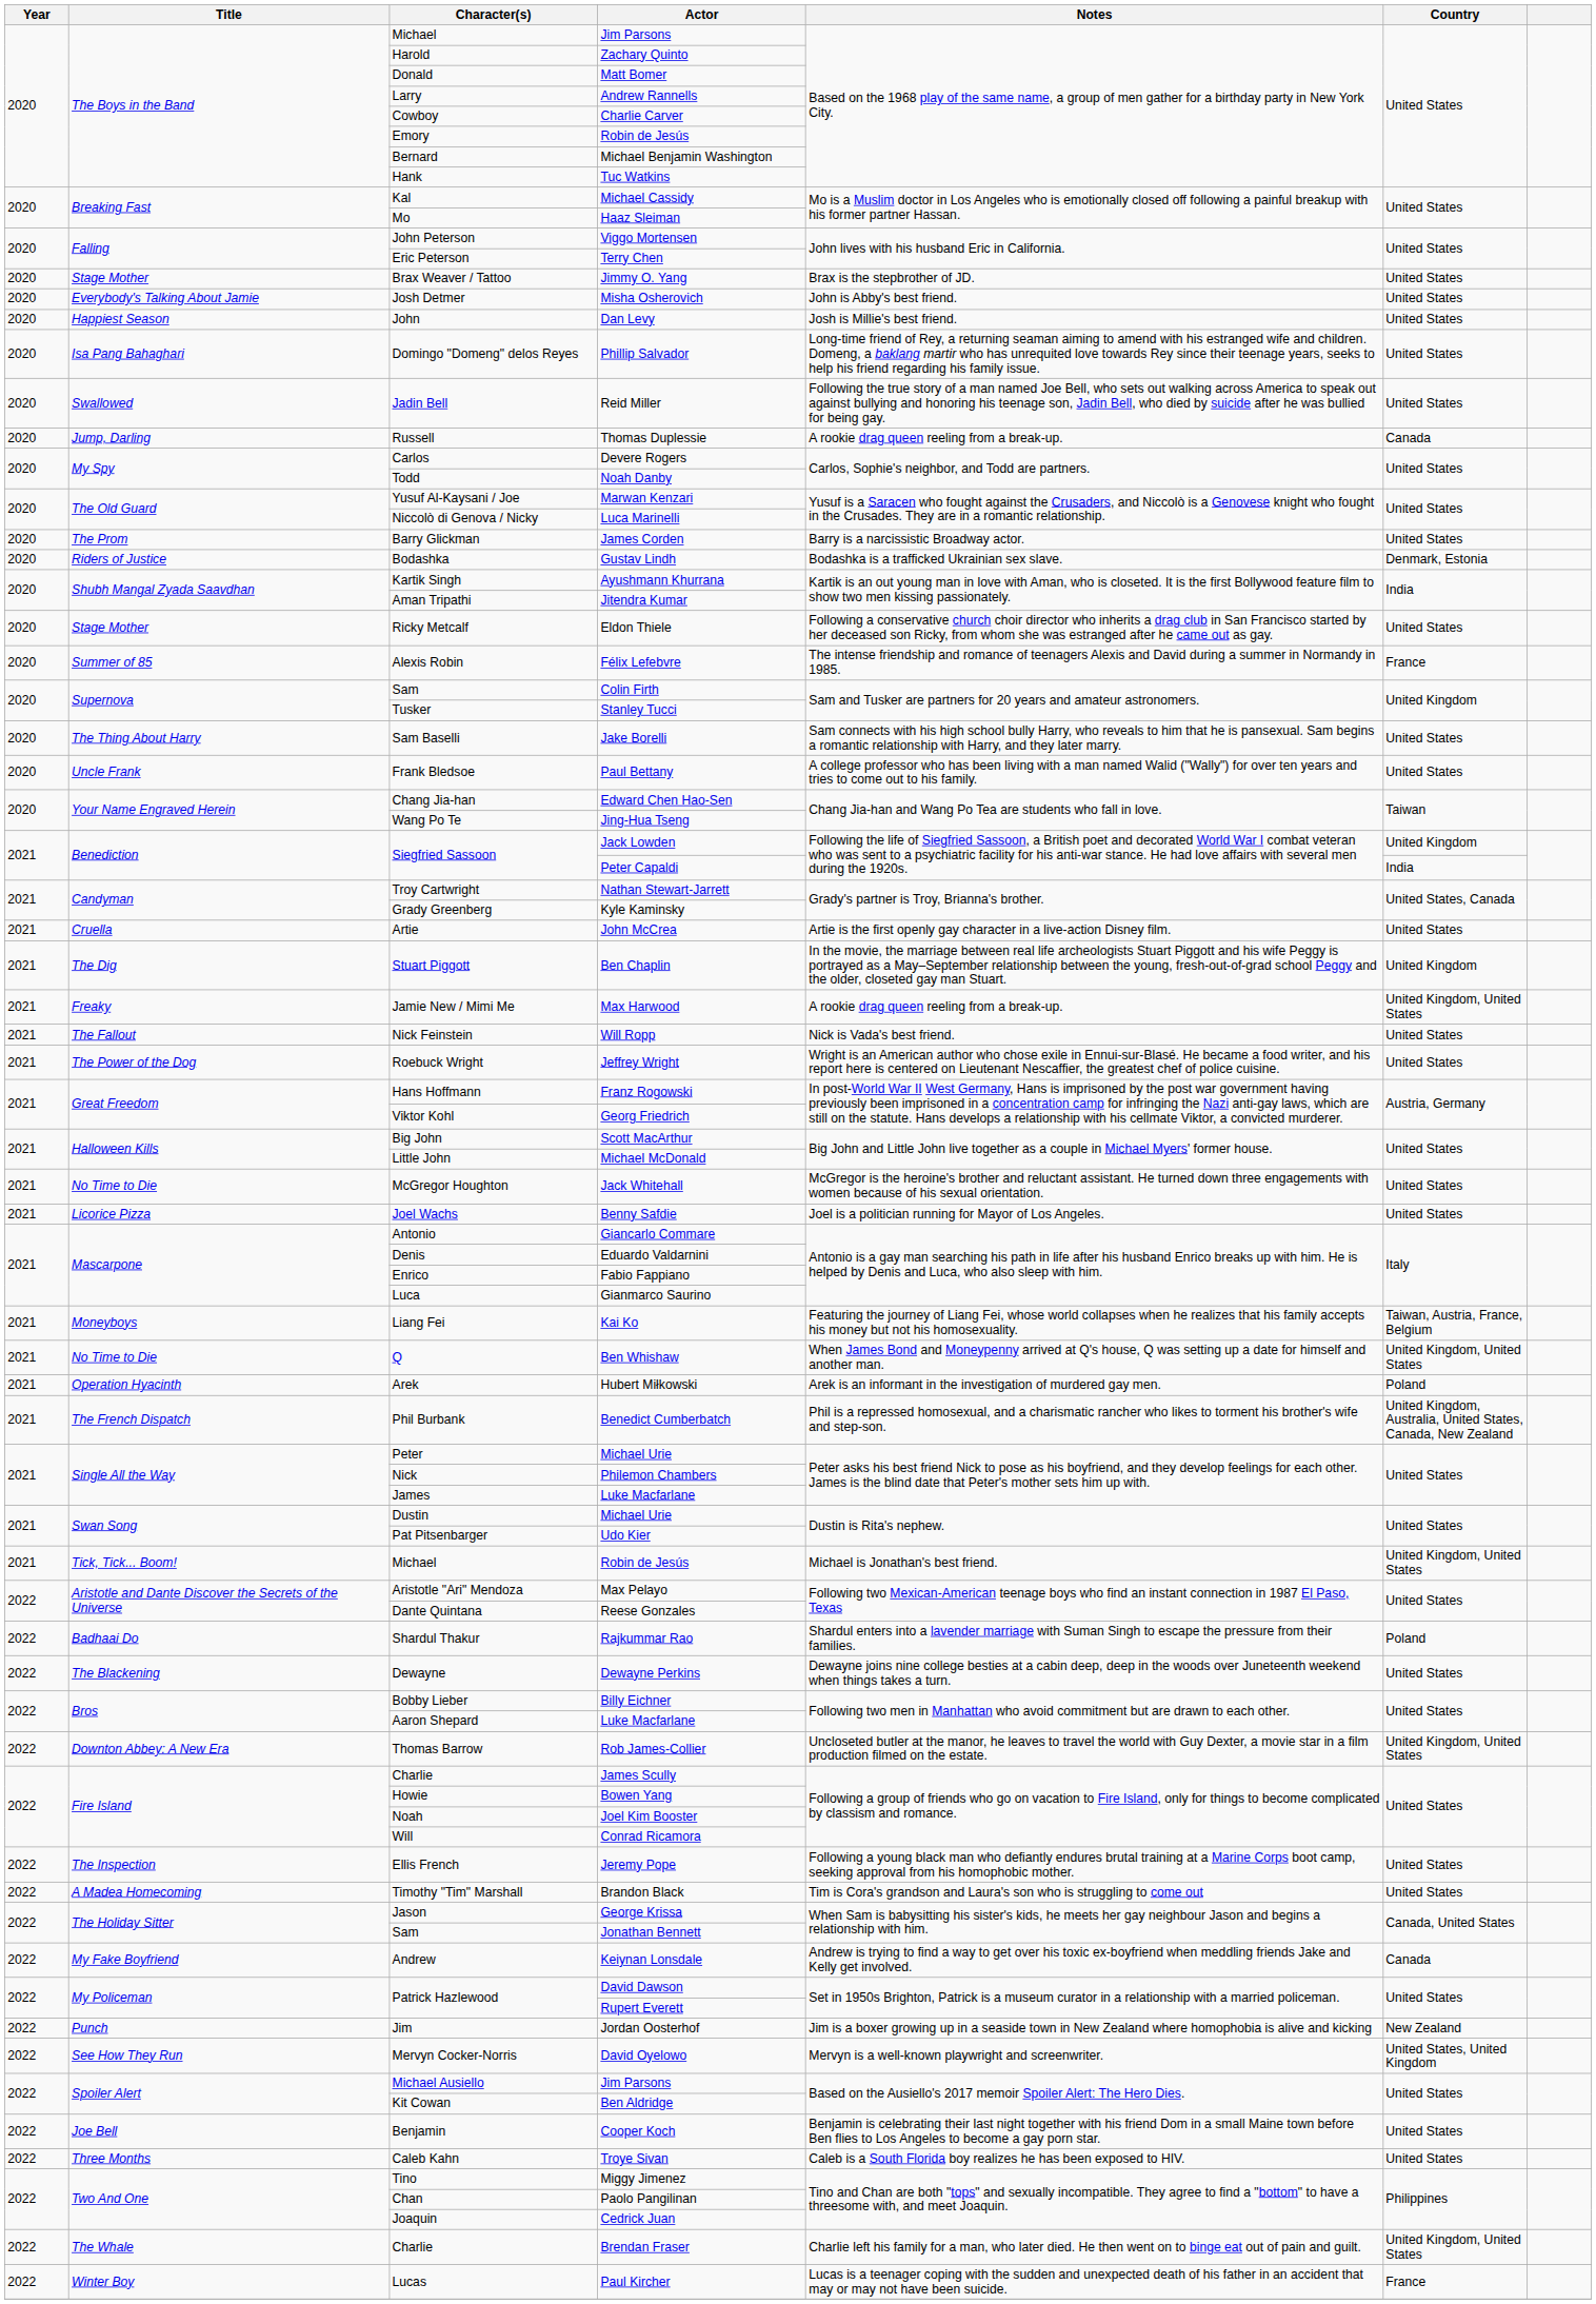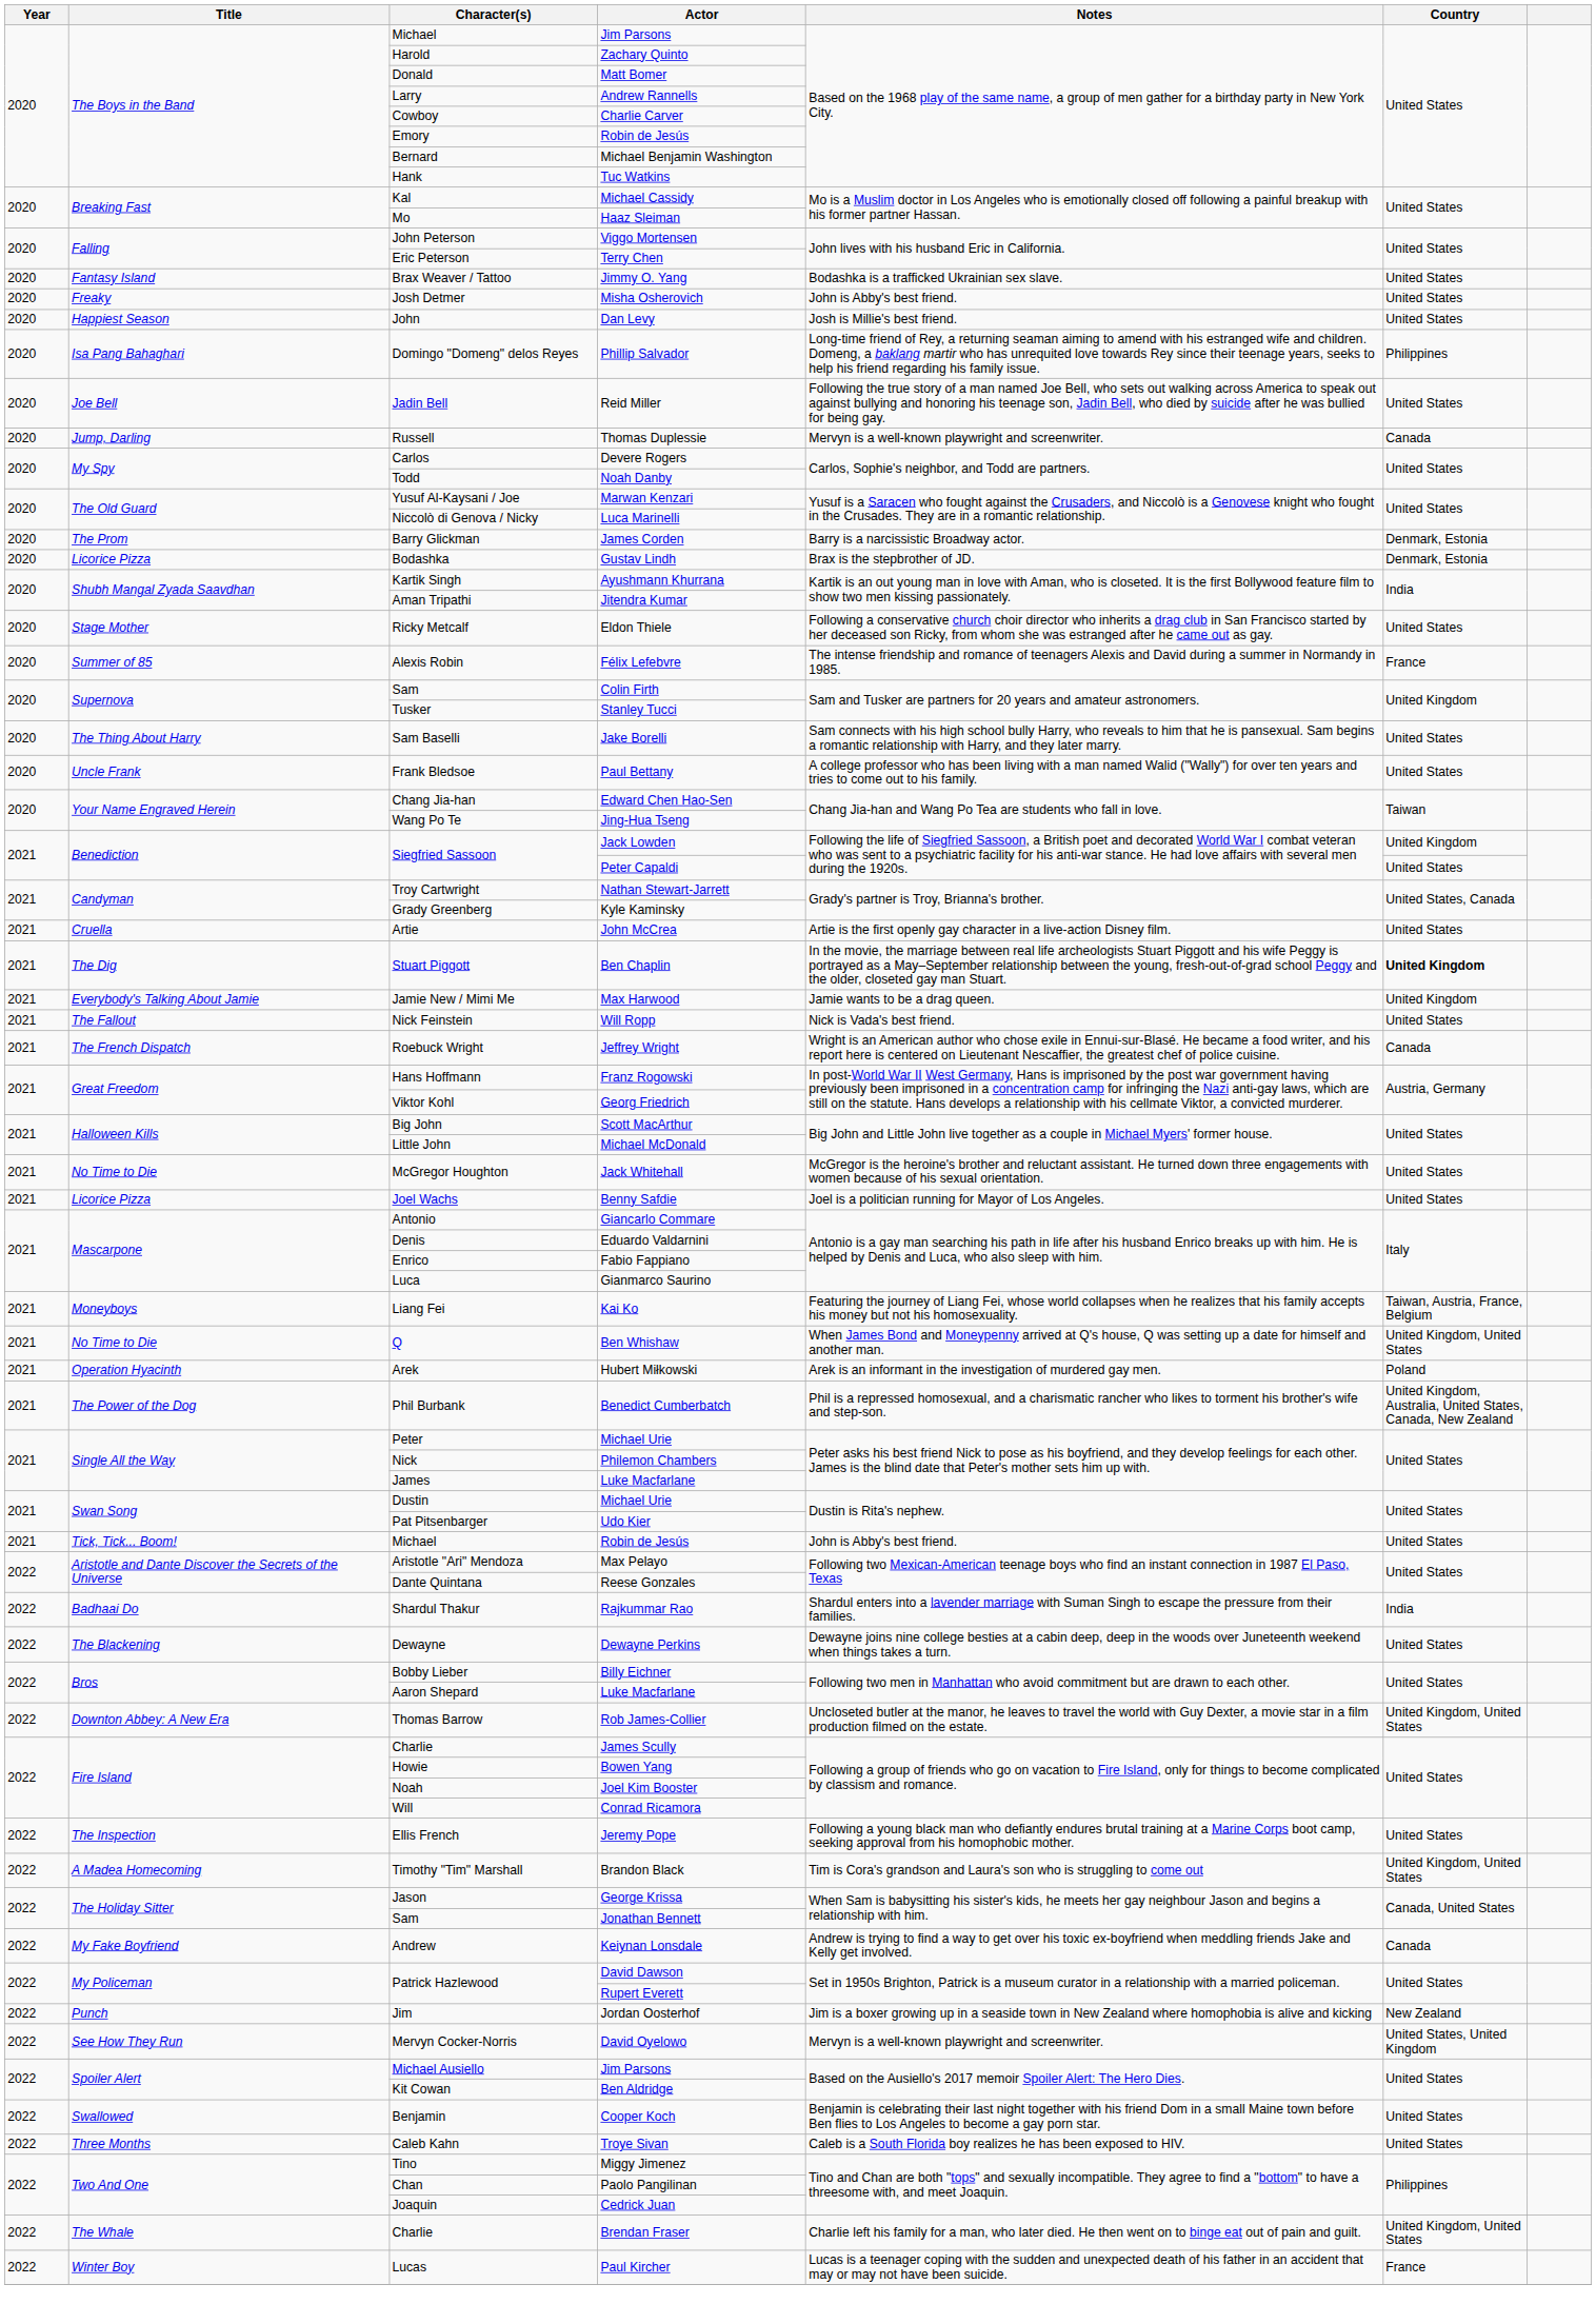Jimmy O. Yang | Title: Stage Mother -> Fantasy Island
Jimmy O. Yang | Notes: Brax is the stepbrother of JD. -> Bodashka is a trafficked Ukrainian sex slave.
Misha Osherovich | Title: Everybody's Talking About Jamie -> Freaky
Phillip Salvador | Country: United States -> Philippines
Reid Miller | Title: Swallowed -> Joe Bell
Thomas Duplessie | Notes: A rookie drag queen reeling from a break-up. -> Mervyn is a well-known playwright and screenwriter.
James Corden | Country: United States -> Denmark, Estonia
Gustav Lindh | Title: Riders of Justice -> Licorice Pizza
Gustav Lindh | Notes: Bodashka is a trafficked Ukrainian sex slave. -> Brax is the stepbrother of JD.
Peter Capaldi | Country: India -> United States
Ben Chaplin | Country: normal -> bold
Max Harwood | Title: Freaky -> Everybody's Talking About Jamie
Max Harwood | Notes: A rookie drag queen reeling from a break-up. -> Jamie wants to be a drag queen.
Max Harwood | Country: United Kingdom, United States -> United Kingdom
Jeffrey Wright | Title: The Power of the Dog -> The French Dispatch
Jeffrey Wright | Country: United States -> Canada
Benedict Cumberbatch | Title: The French Dispatch -> The Power of the Dog
Michael / Robin de Jesús | Notes: Michael is Jonathan's best friend. -> John is Abby's best friend.
Michael / Robin de Jesús | Country: United Kingdom, United States -> United States
Rajkummar Rao | Country: Poland -> India
Brandon Black | Country: United States -> United Kingdom, United States
Cooper Koch | Title: Joe Bell -> Swallowed
